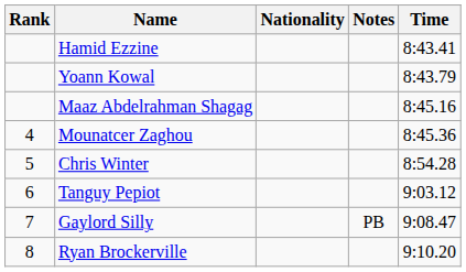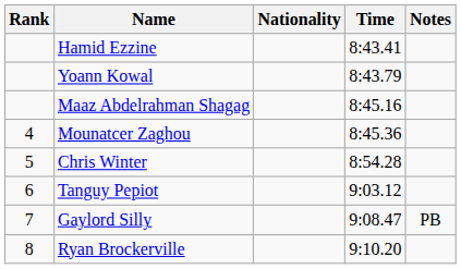columns swapped: Time <-> Notes
